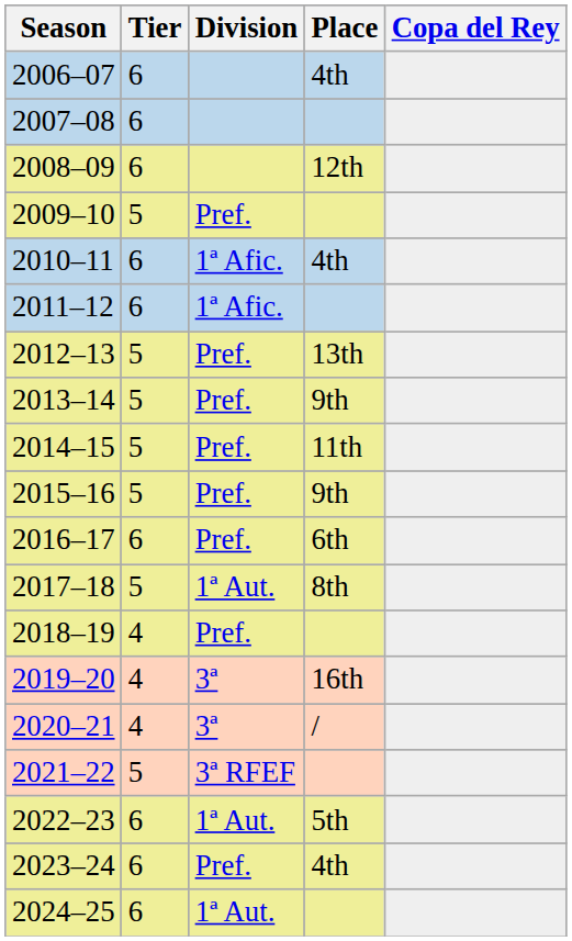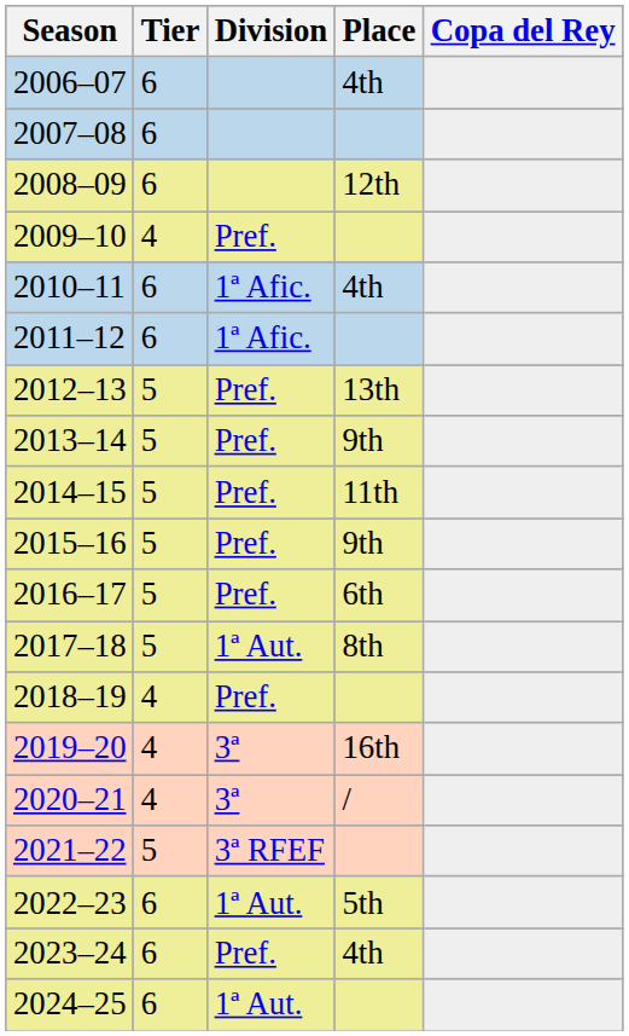2009–10 | Tier: 5 -> 4
2016–17 | Tier: 6 -> 5
